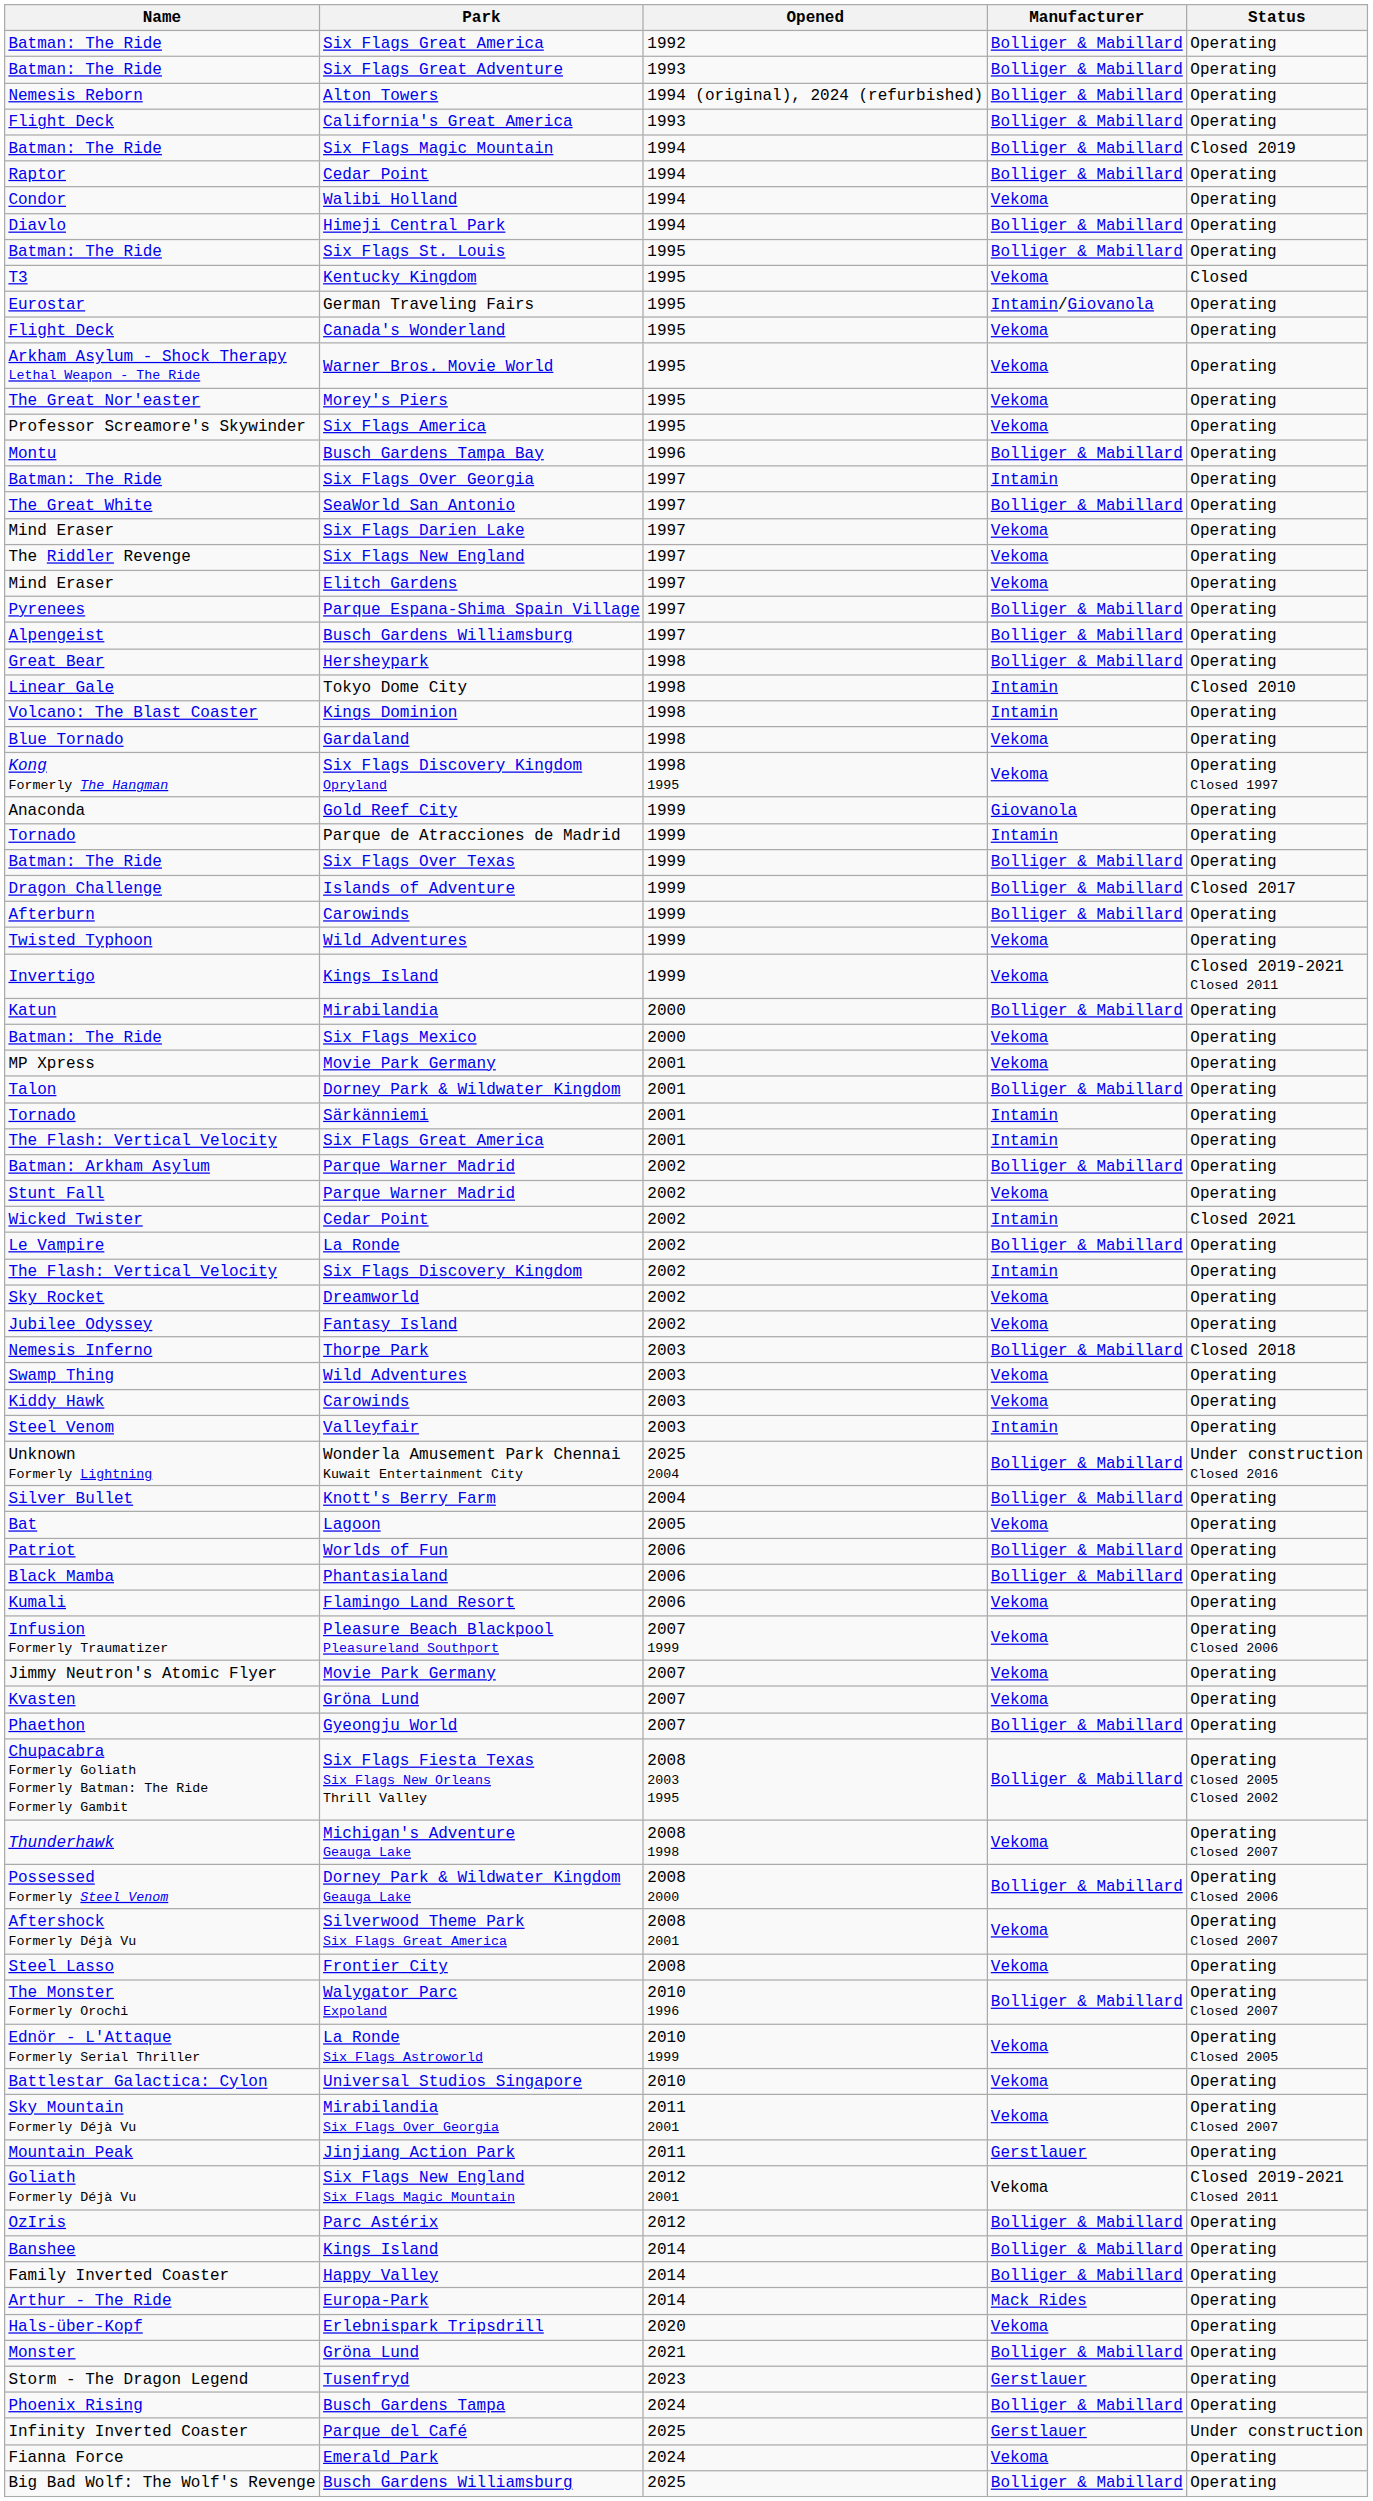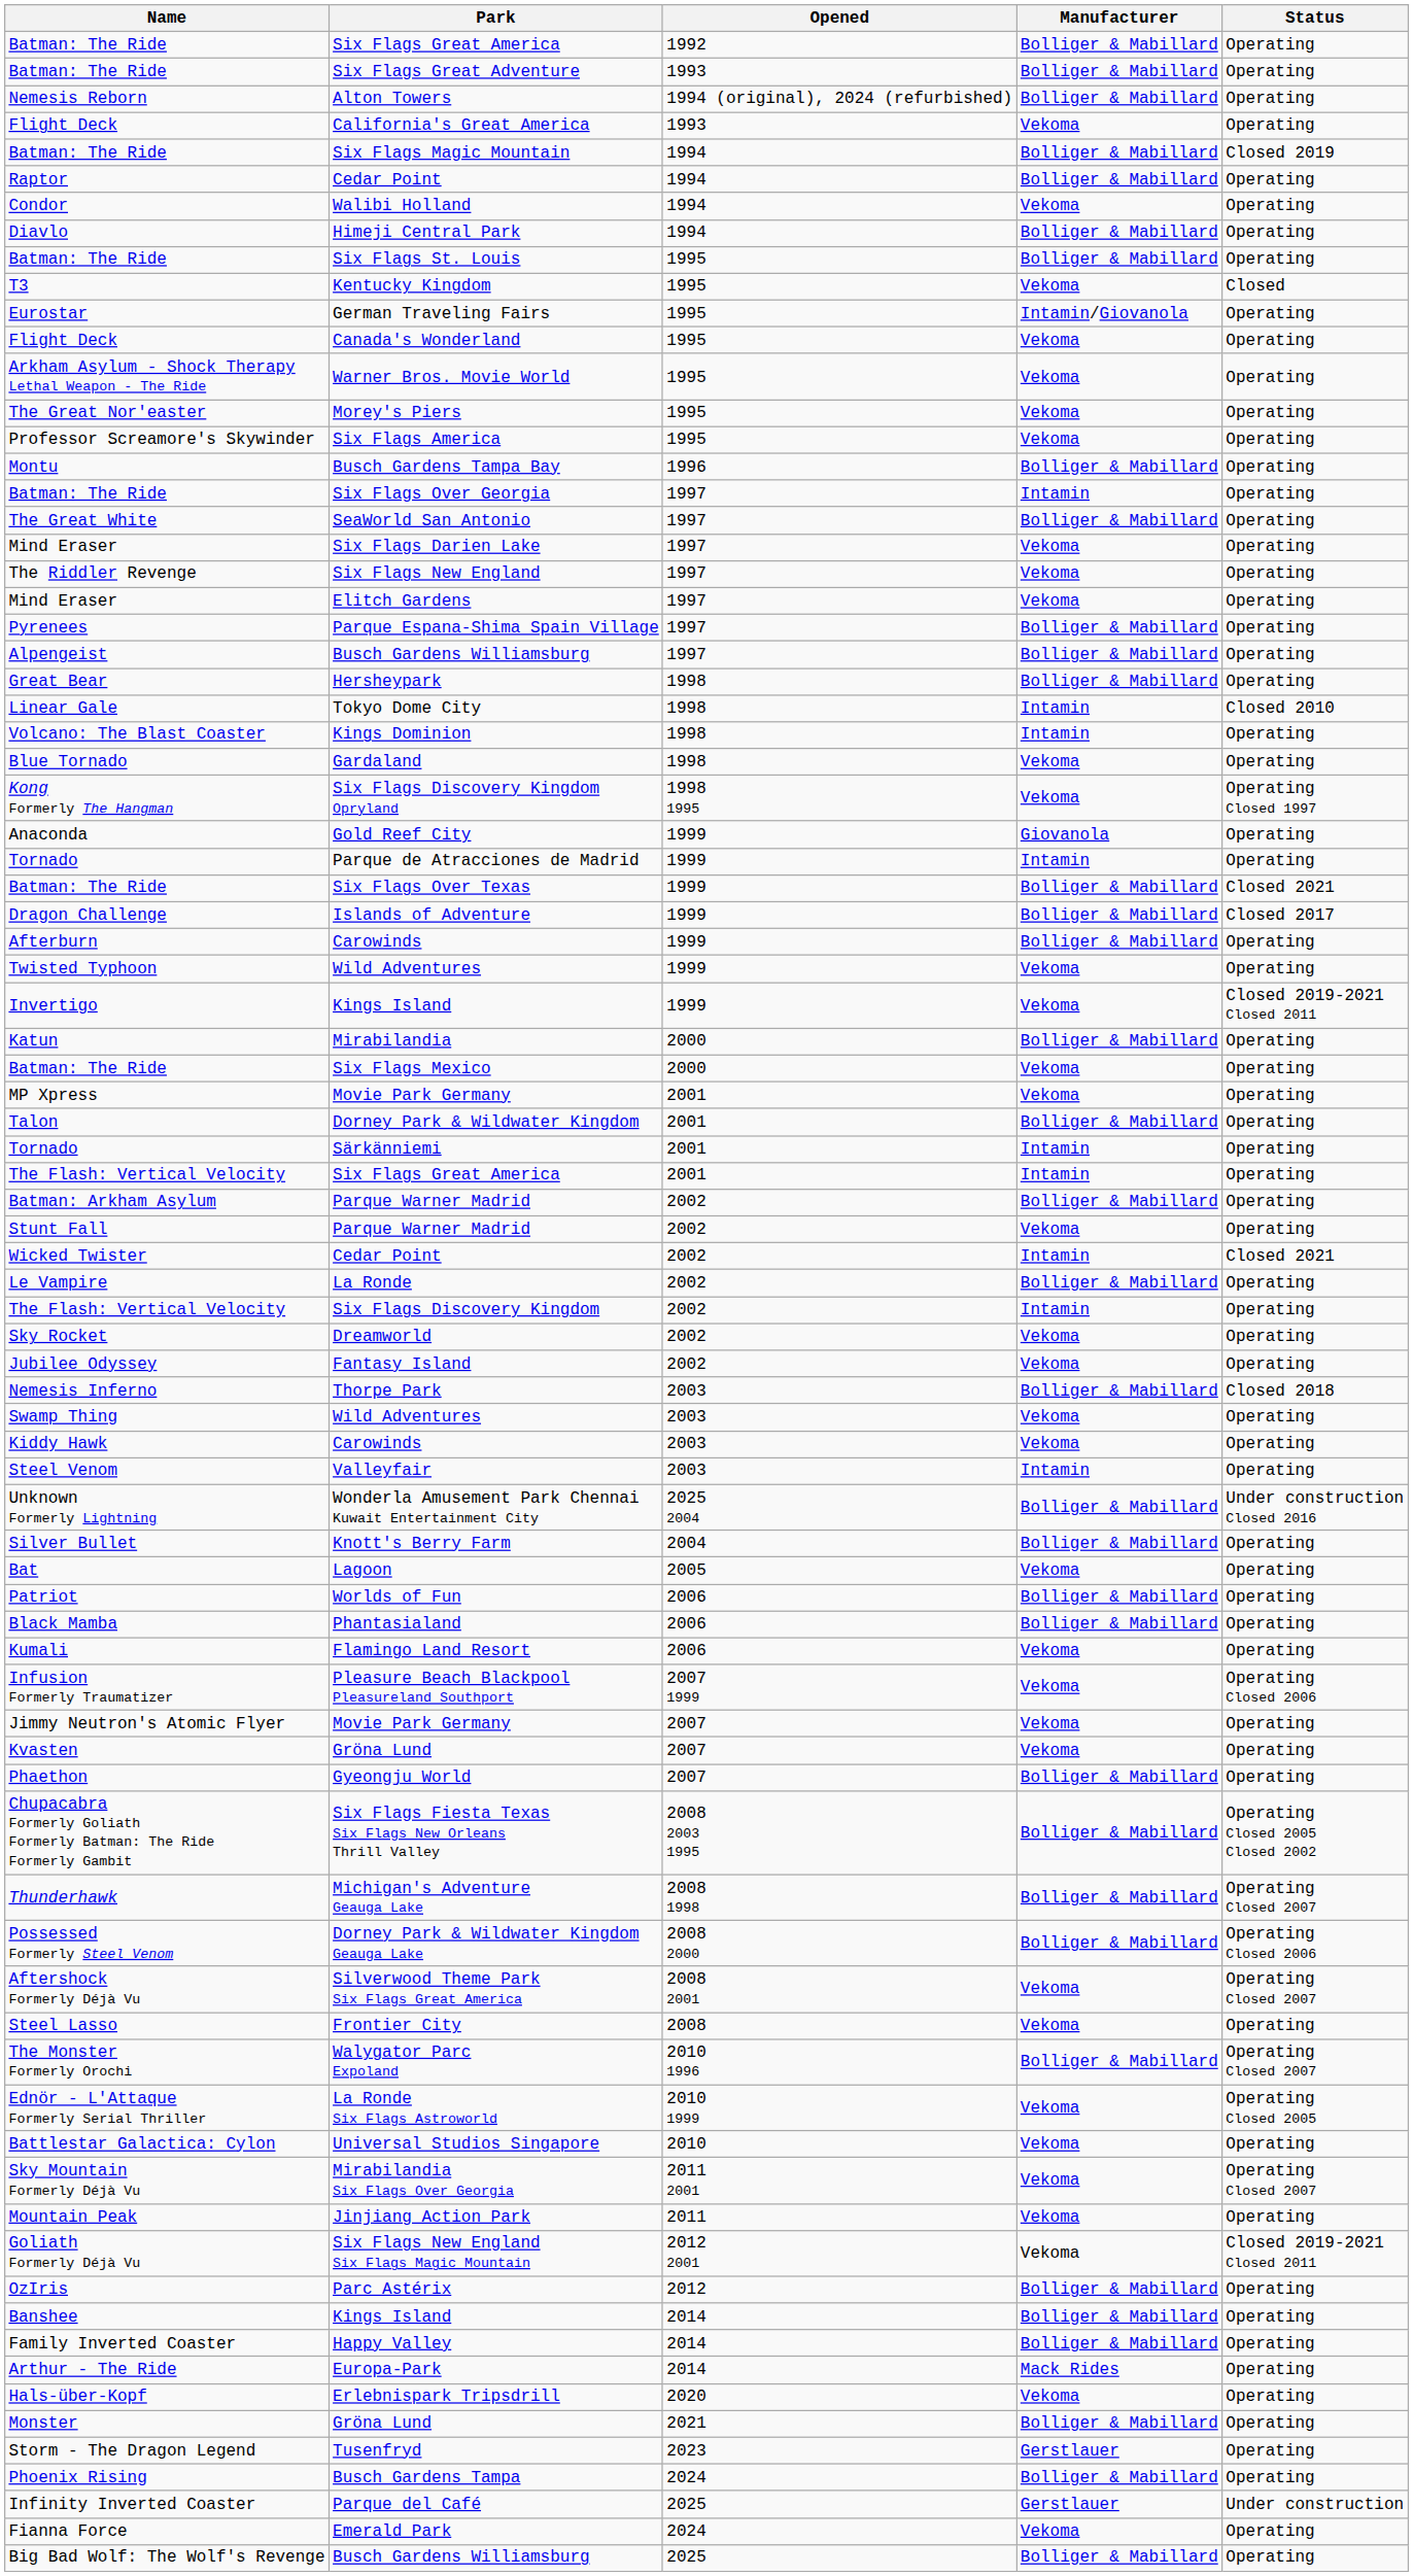California's Great America | Manufacturer: Bolliger & Mabillard -> Vekoma
Six Flags Over Texas | Status: Operating -> Closed 2021
Michigan's Adventure Geauga Lake | Manufacturer: Vekoma -> Bolliger & Mabillard
Jinjiang Action Park | Manufacturer: Gerstlauer -> Vekoma
